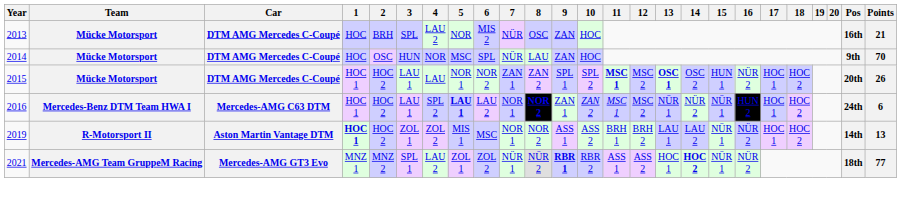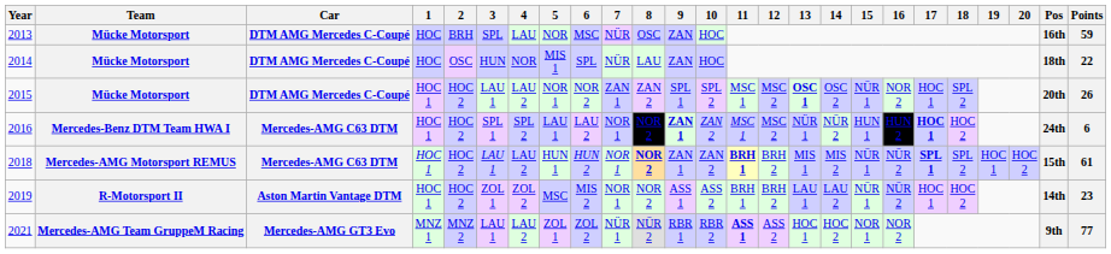2013 | 4: LAU 2 -> LAU
2013 | 6: MIS 2 -> MSC
2013 | Points: 21 -> 59
2014 | 5: MSC -> MIS 1
2014 | Pos: 9th -> 18th
2014 | Points: 70 -> 22
2015 | 4: LAU -> LAU 2
2015 | 11: bold -> normal
2015 | 15: HUN 1 -> NÜR 1
2015 | 16: NÜR 2 -> NOR 2
2015 | 18: HOC 2 -> SPL 2
2016 | 3: LAU 1 -> SPL 1
2016 | 5: bold -> normal
2016 | 8: bold -> normal
2016 | 9: normal -> bold
2016 | 15: NÜR 1 -> HUN 1
2016 | 17: normal -> bold
+ row: 2018 | Mercedes-AMG Motorsport REMUS | Mercedes-AMG C63 DTM | HOC 1 | HOC 2 | LAU 1 | LAU 2 | HUN 1 | HUN 2 | NOR 1 | NOR 2 | ZAN 1 | ZAN 2 | BRH 1 | BRH 2 | MIS 1 | MIS 2 | NÜR 1 | NÜR 2 | SPL 1 | SPL 2 | HOC 1 | HOC 2 | 15th | 61
2019 | 1: bold -> normal
2019 | 5: MIS 1 -> MSC
2019 | 6: MSC -> MIS 2
2019 | Points: 13 -> 23
2021 | 3: SPL 1 -> LAU 1
2021 | 9: bold -> normal
2021 | 11: normal -> bold
2021 | 14: bold -> normal
2021 | 15: NÜR 1 -> NOR 1
2021 | 16: NÜR 2 -> NOR 2
2021 | Pos: 18th -> 9th
